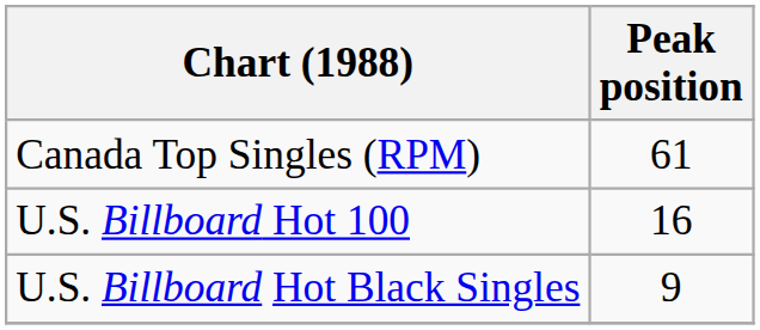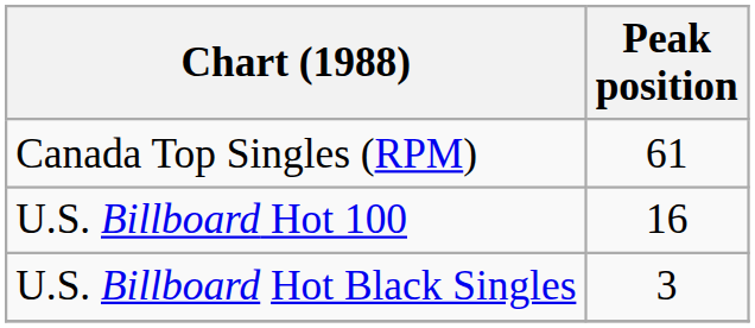U.S. Billboard Hot Black Singles | Peak position: 9 -> 3
